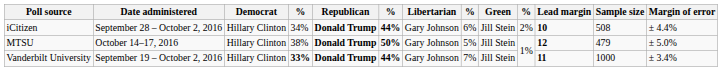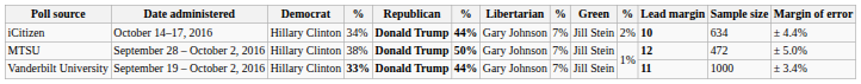iCitizen | Date administered: September 28 – October 2, 2016 -> October 14–17, 2016
iCitizen | column 8: 6% -> 7%
iCitizen | Sample size: 508 -> 634
MTSU | Date administered: October 14–17, 2016 -> September 28 – October 2, 2016
MTSU | column 8: 5% -> 7%
MTSU | Sample size: 479 -> 472
